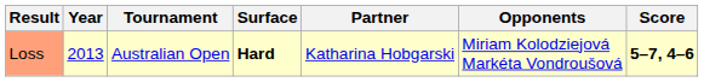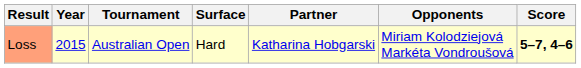Loss | Year: 2013 -> 2015
Loss | Surface: bold -> normal
